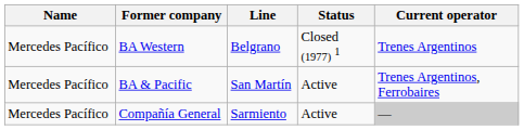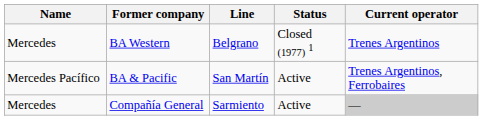BA Western | Name: Mercedes Pacífico -> Mercedes
Compañía General | Name: Mercedes Pacífico -> Mercedes
